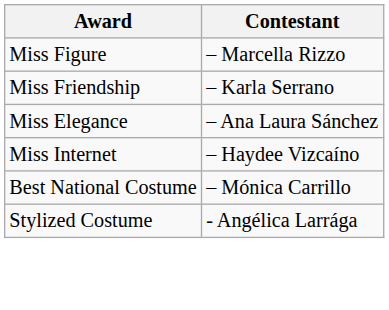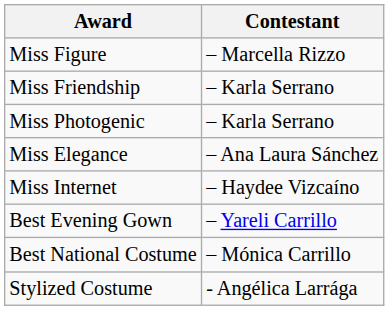+ row: Miss Photogenic | – Karla Serrano
+ row: Best Evening Gown | – Yareli Carrillo
